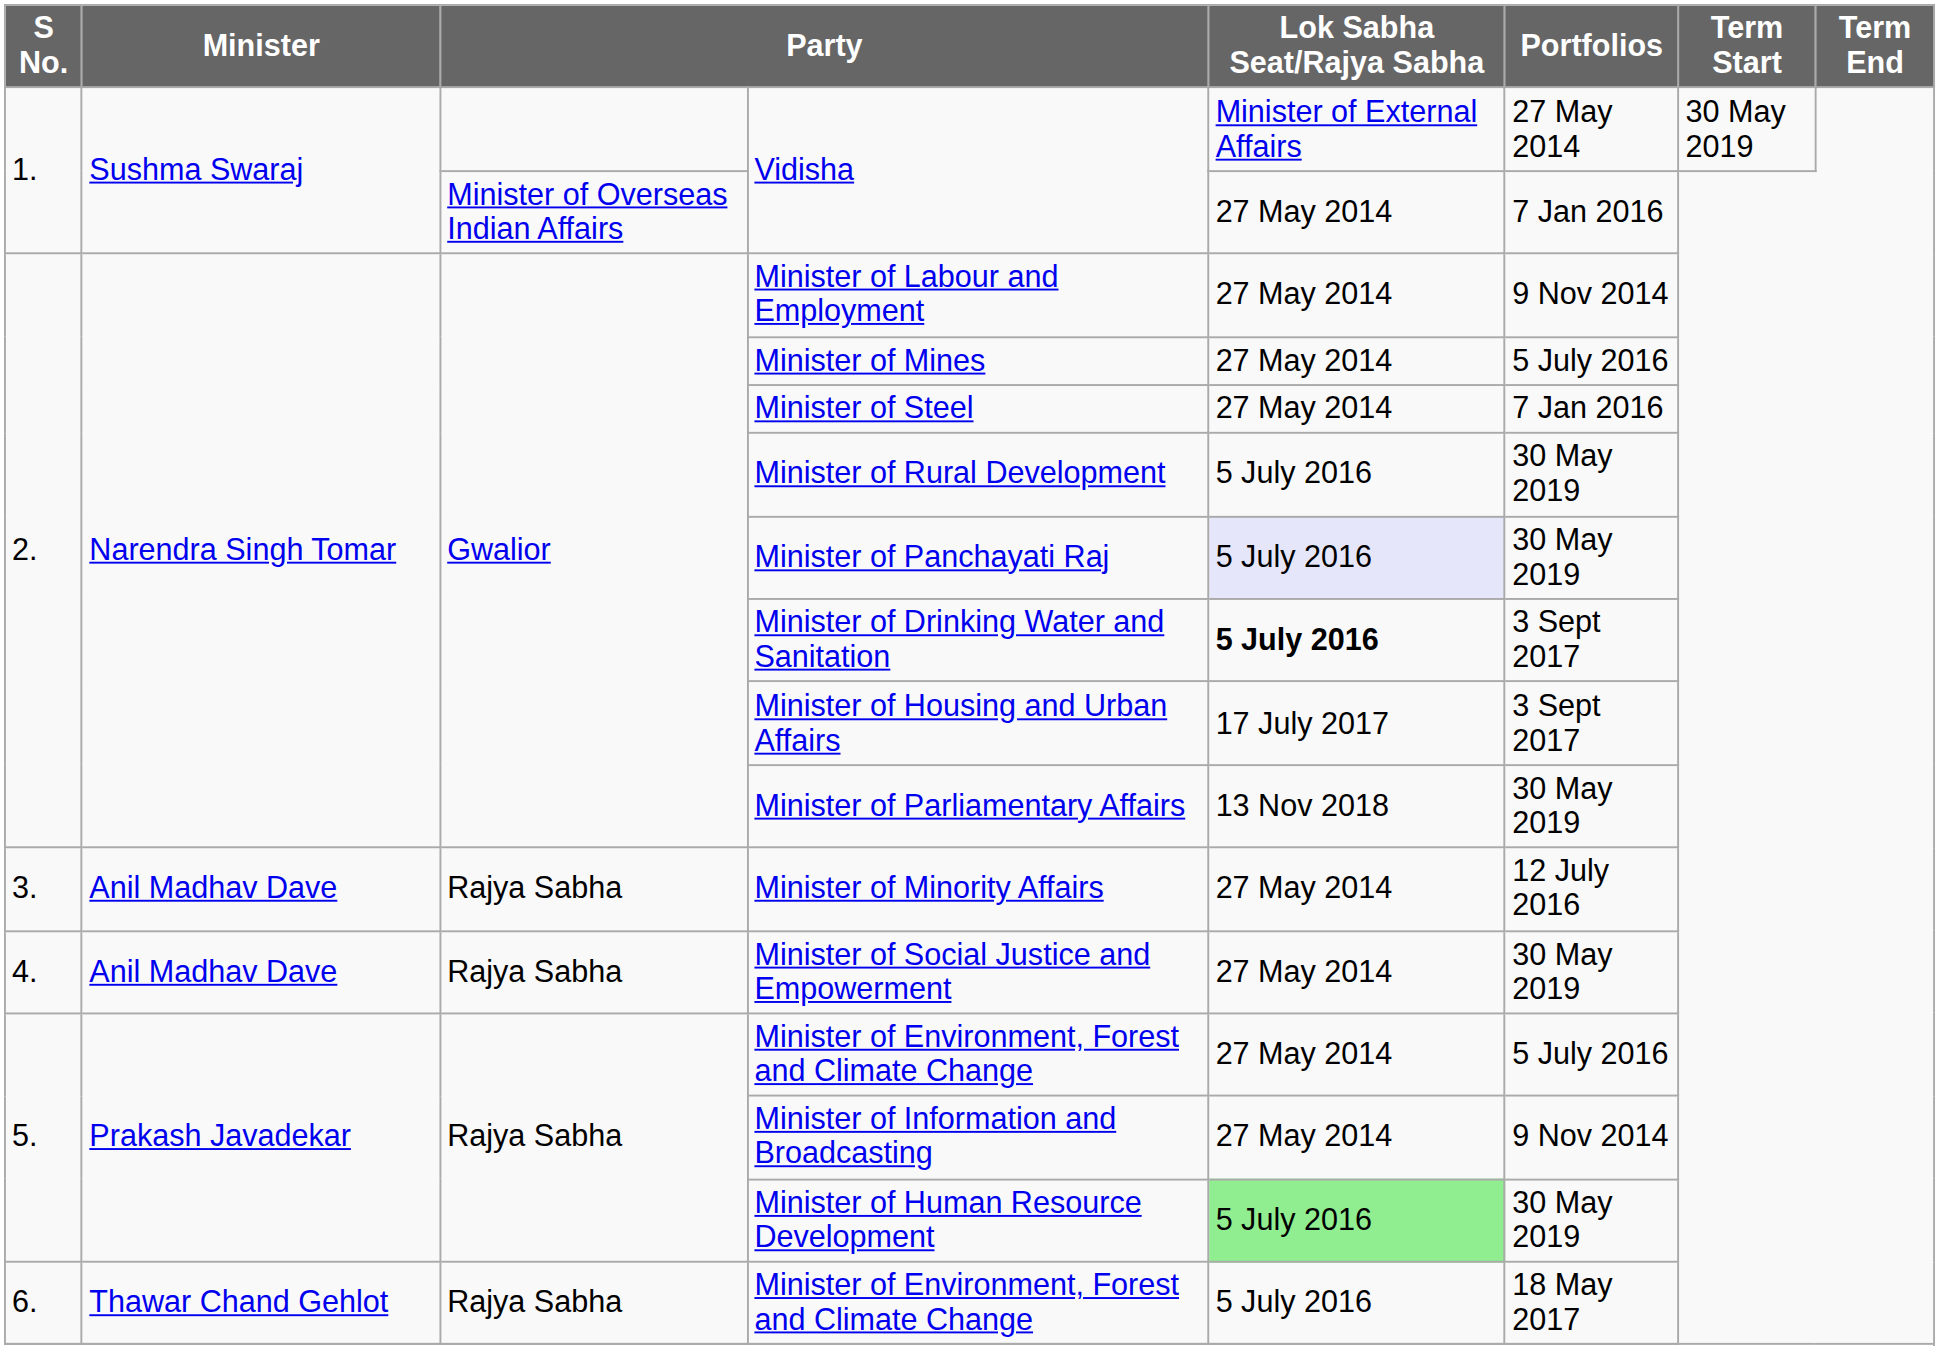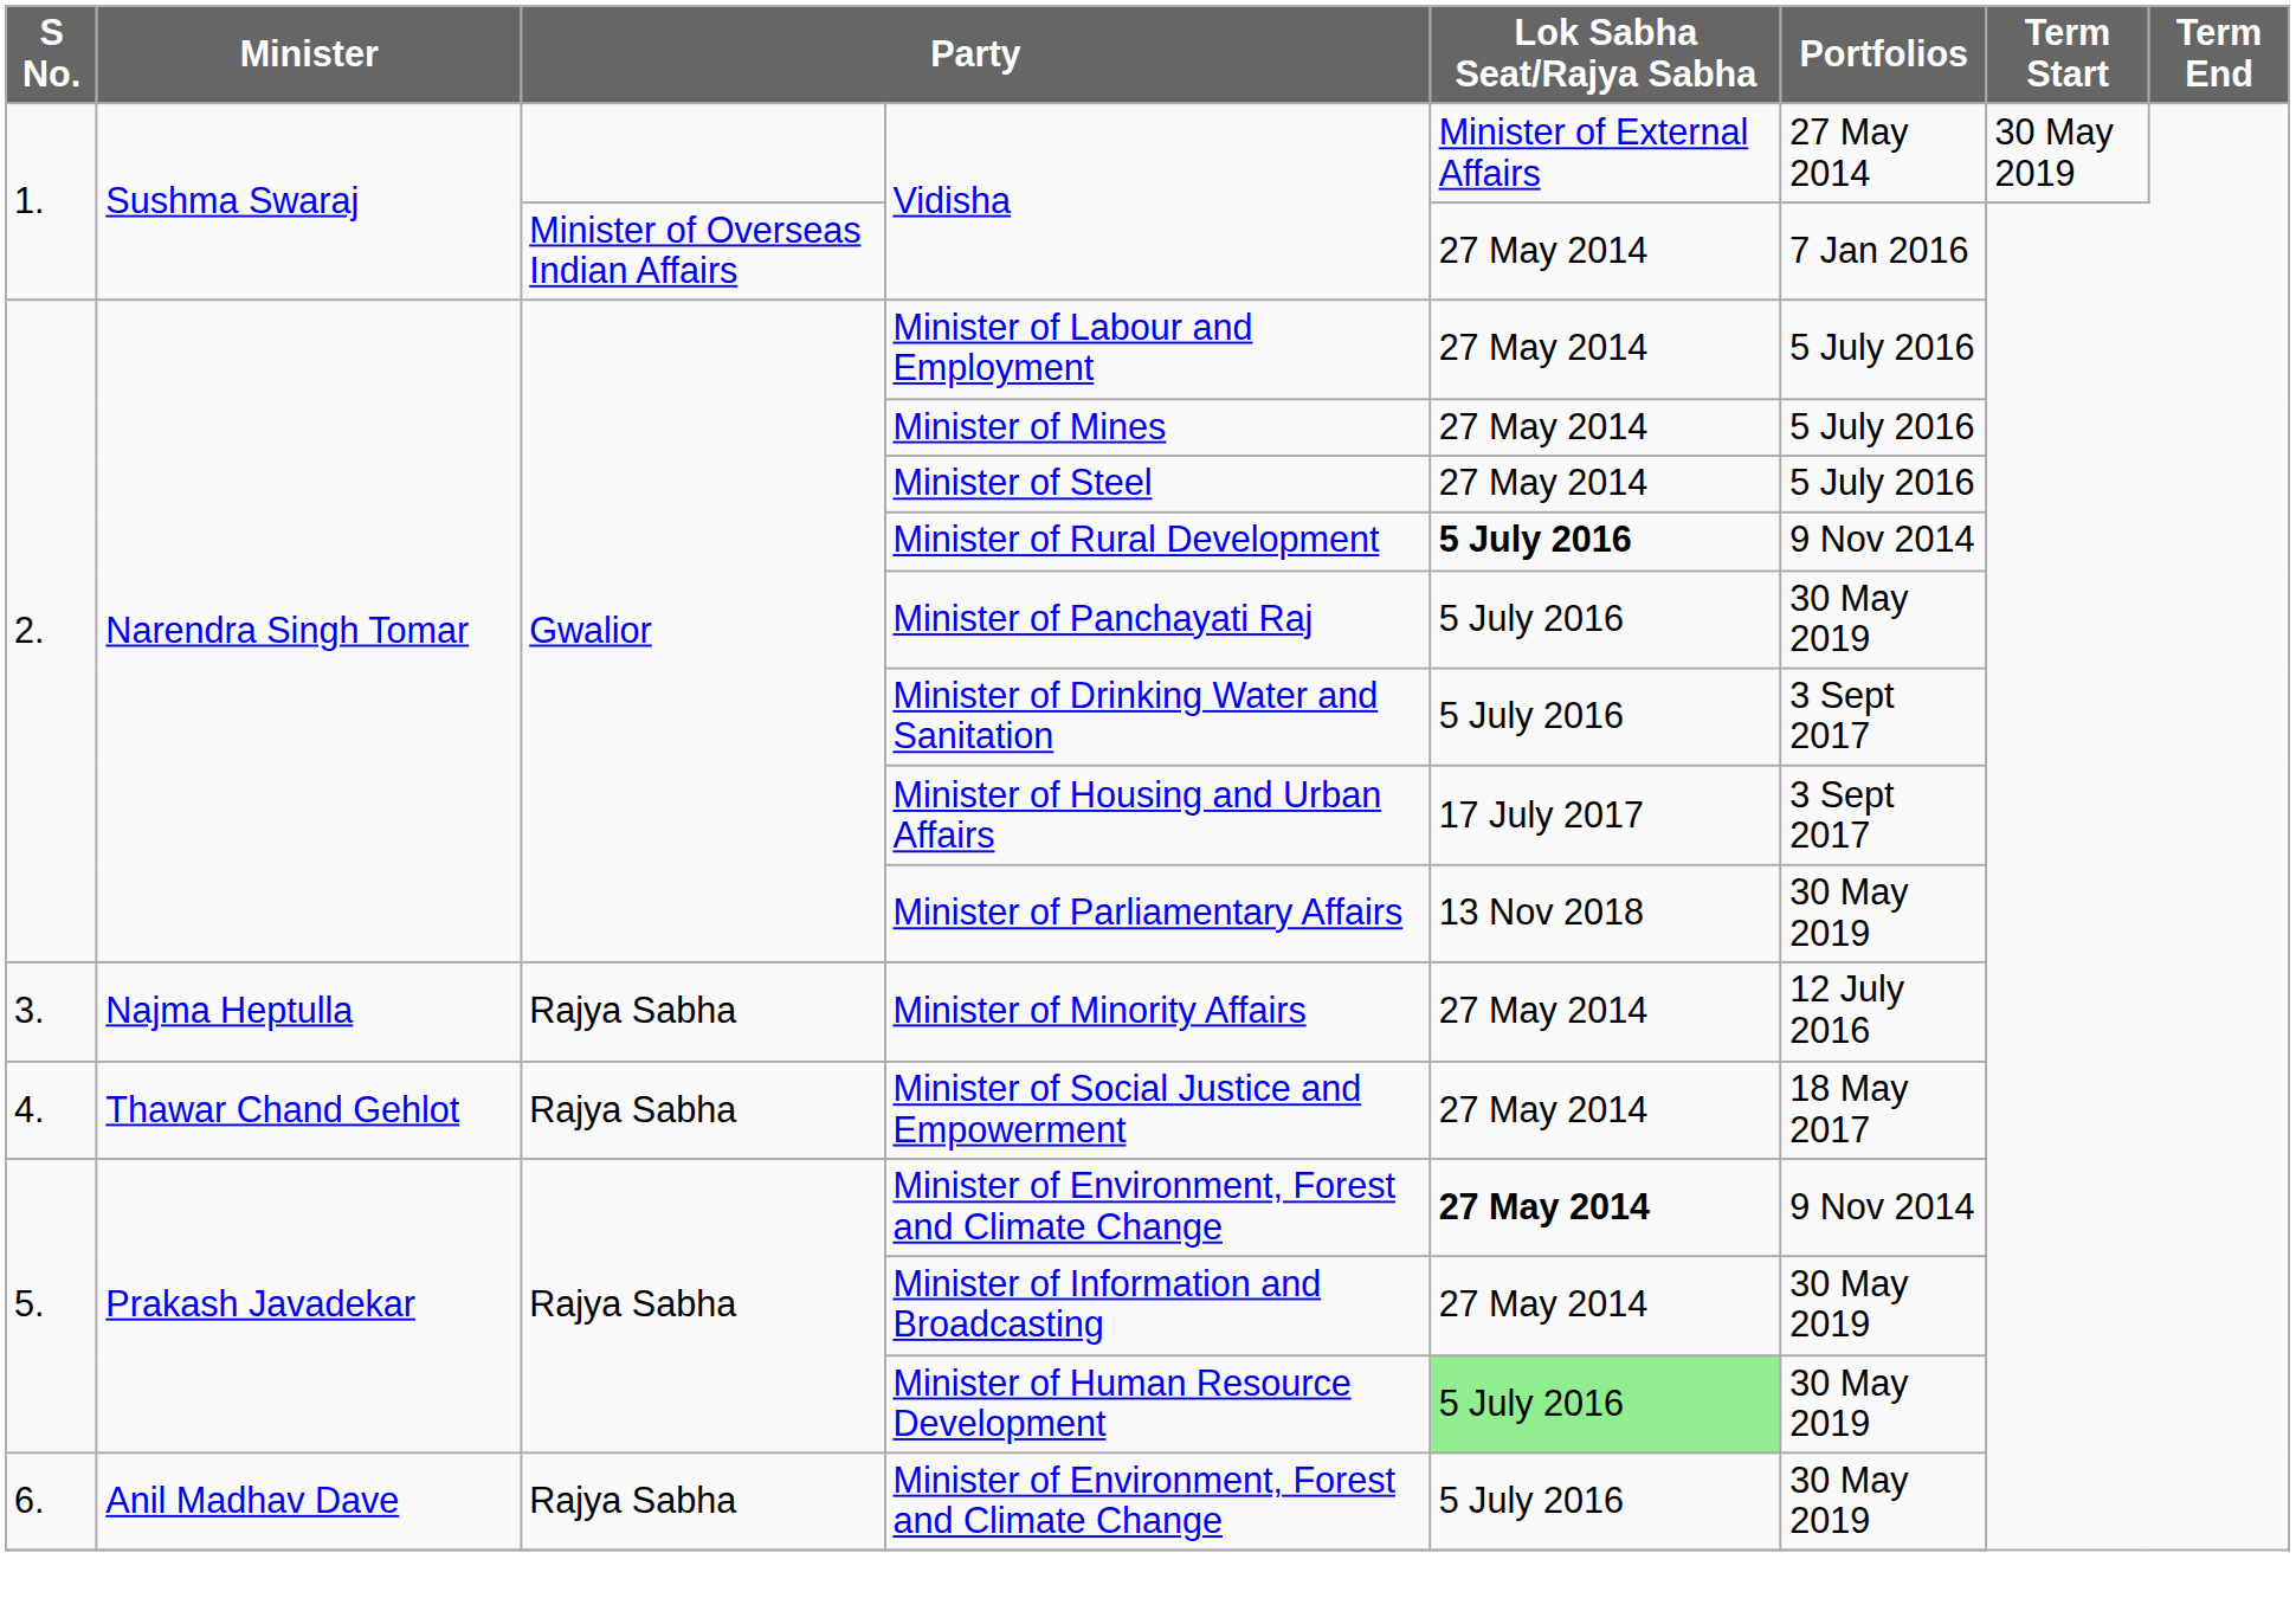Minister of Labour and Employment | Portfolios: 9 Nov 2014 -> 5 July 2016
Minister of Steel | Portfolios: 7 Jan 2016 -> 5 July 2016
Minister of Rural Development | Lok Sabha Seat/Rajya Sabha: normal -> bold
Minister of Rural Development | Portfolios: 30 May 2019 -> 9 Nov 2014
Minister of Panchayati Raj | Lok Sabha Seat/Rajya Sabha: lavender background -> no background
Minister of Drinking Water and Sanitation | Lok Sabha Seat/Rajya Sabha: bold -> normal
Minister of Minority Affairs | Minister: Anil Madhav Dave -> Najma Heptulla
Minister of Social Justice and Empowerment | Minister: Anil Madhav Dave -> Thawar Chand Gehlot
Minister of Social Justice and Empowerment | Portfolios: 30 May 2019 -> 18 May 2017
5. / Minister of Environment, Forest and Climate Change | Lok Sabha Seat/Rajya Sabha: normal -> bold
5. / Minister of Environment, Forest and Climate Change | Portfolios: 5 July 2016 -> 9 Nov 2014
Minister of Information and Broadcasting | Portfolios: 9 Nov 2014 -> 30 May 2019
6. / Minister of Environment, Forest and Climate Change | Minister: Thawar Chand Gehlot -> Anil Madhav Dave
6. / Minister of Environment, Forest and Climate Change | Portfolios: 18 May 2017 -> 30 May 2019
